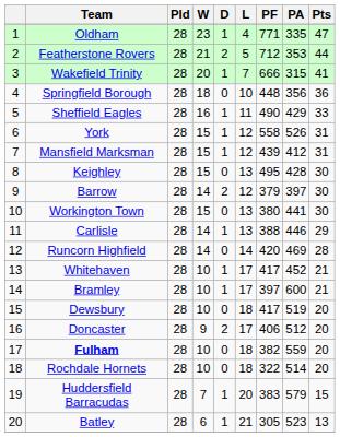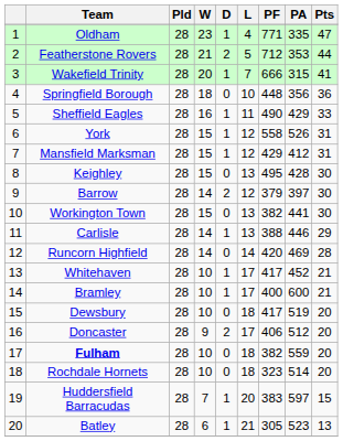Mansfield Marksman | PF: 439 -> 429
Workington Town | PF: 380 -> 382
Bramley | PF: 397 -> 400
Rochdale Hornets | PF: 322 -> 323
Huddersfield Barracudas | PA: 579 -> 597
